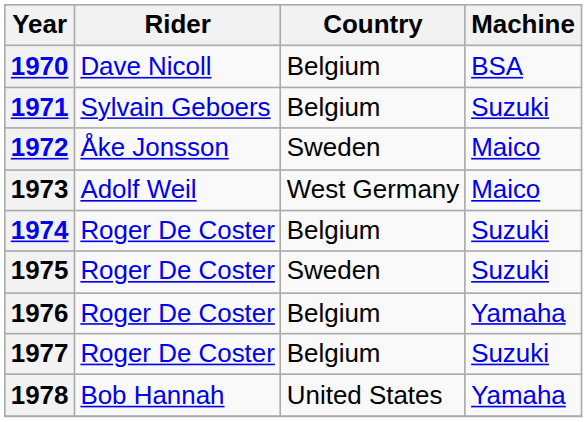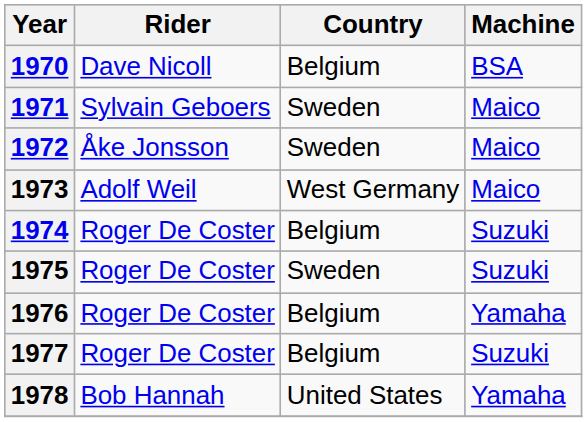1971 | Country: Belgium -> Sweden
1971 | Machine: Suzuki -> Maico
